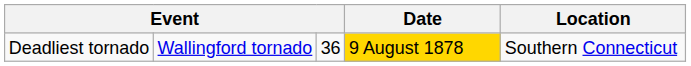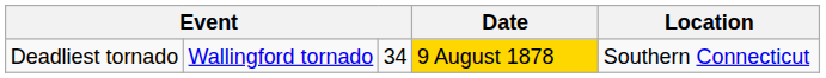Deadliest tornado | column 3: 36 -> 34
